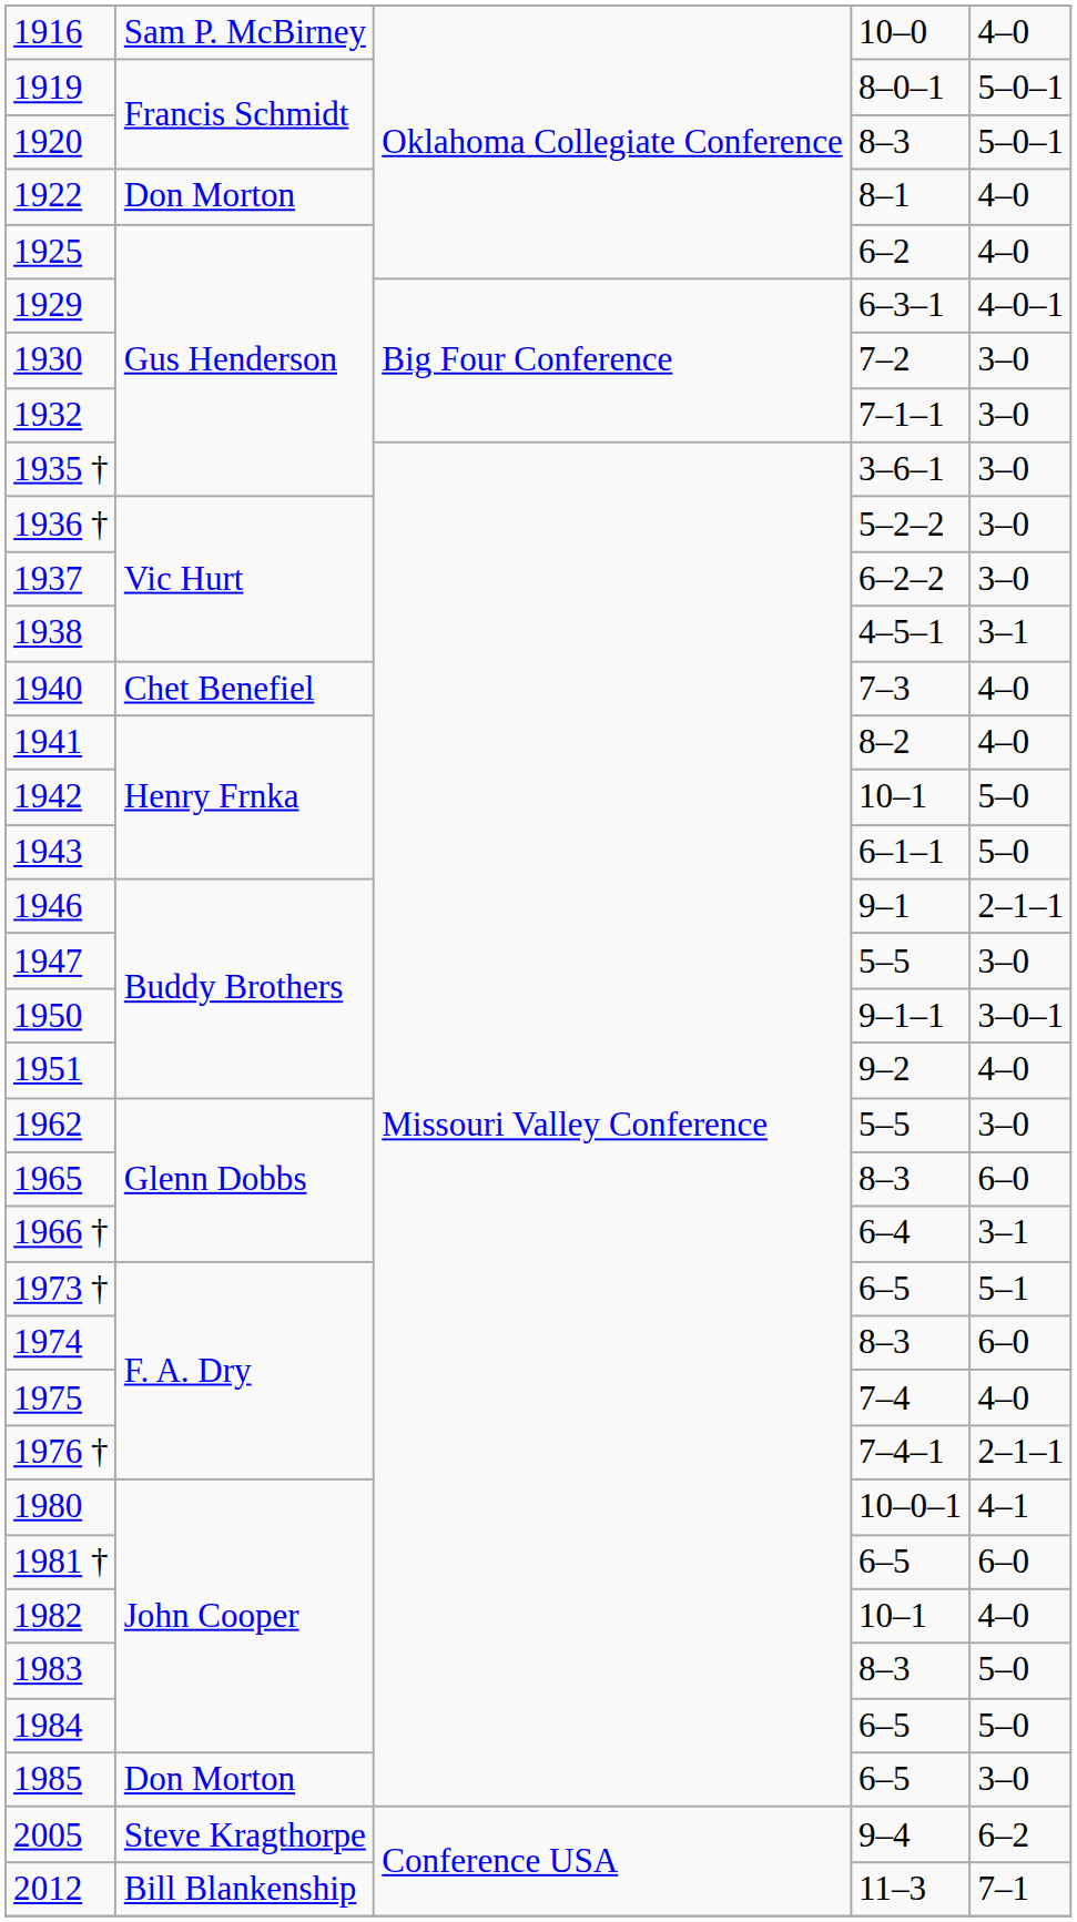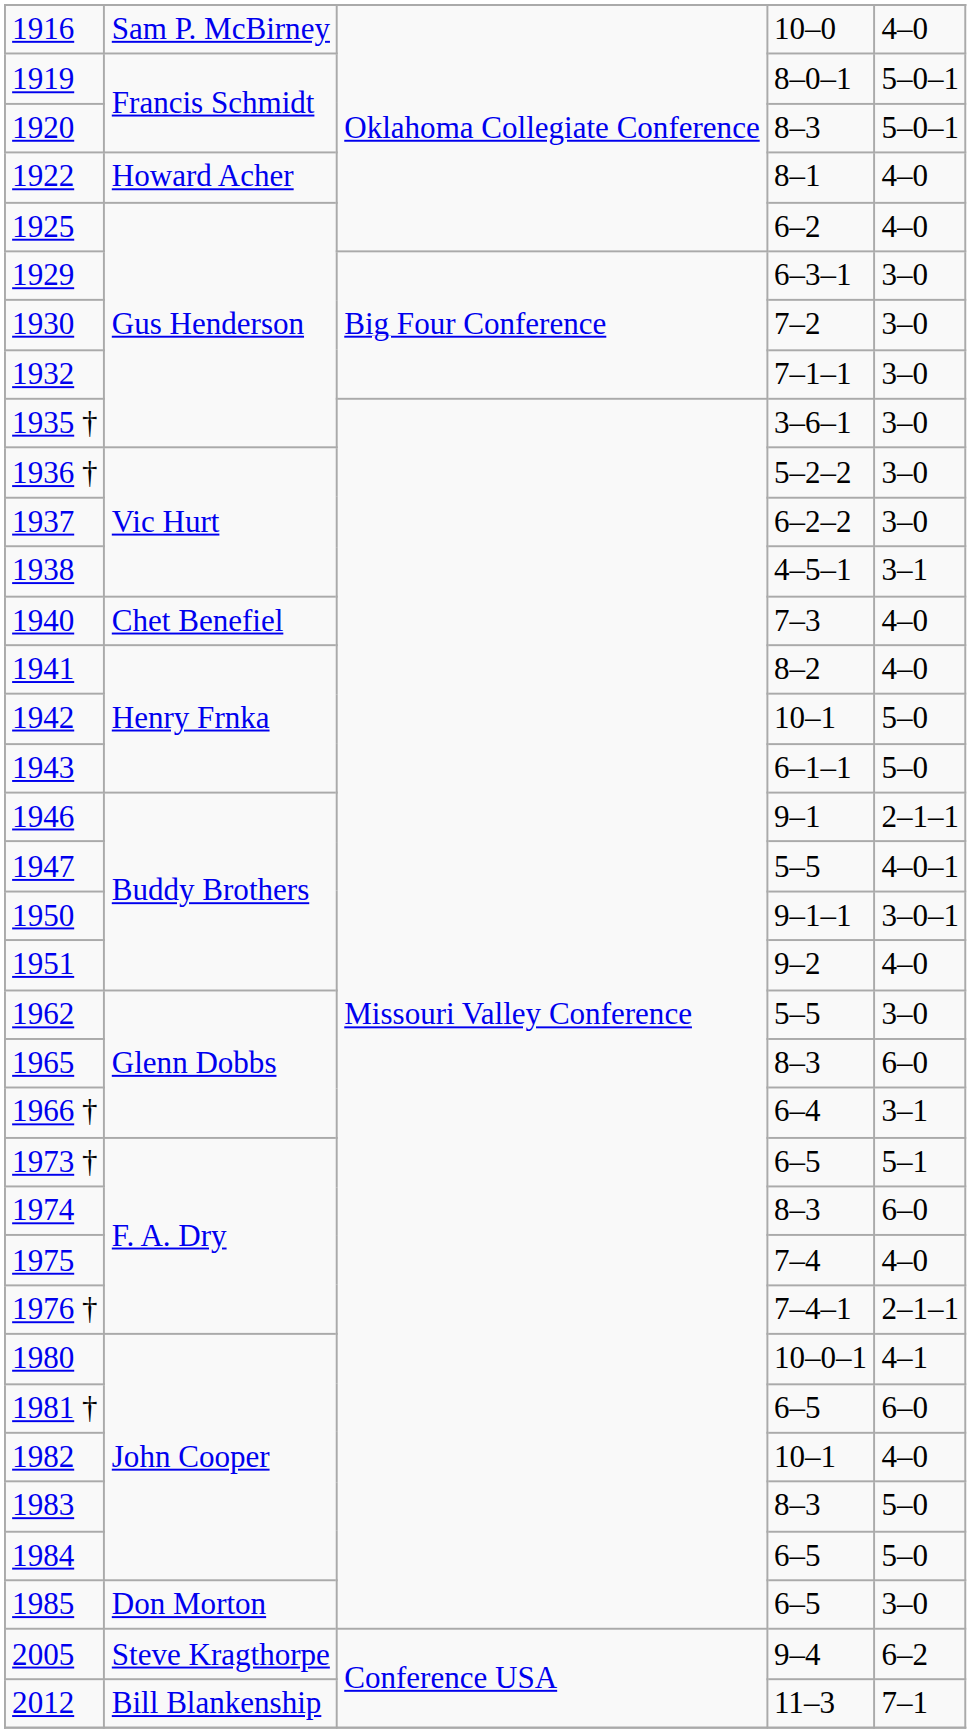1922 | column 2: Don Morton -> Howard Acher
1929 | column 5: 4–0–1 -> 3–0
1947 | column 5: 3–0 -> 4–0–1
